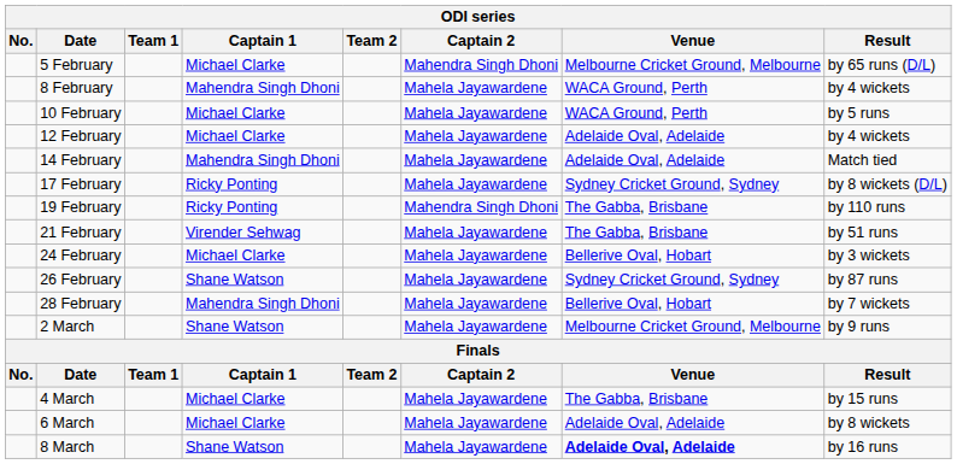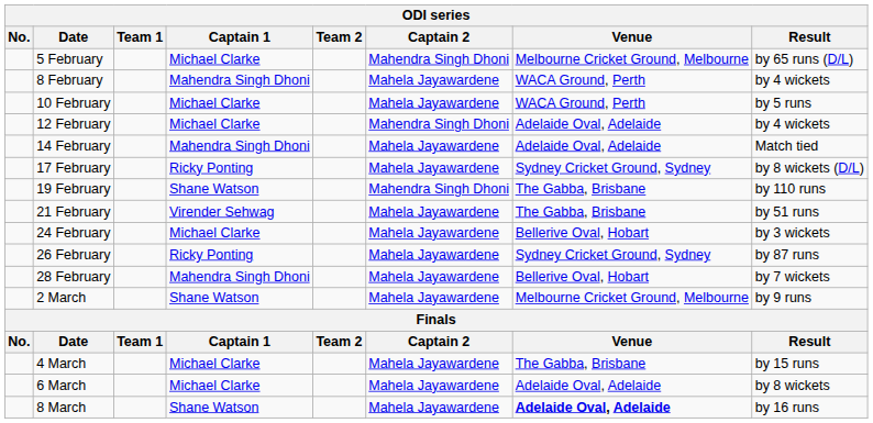12 February | Captain 2: Mahela Jayawardene -> Mahendra Singh Dhoni
19 February | Captain 1: Ricky Ponting -> Shane Watson
26 February | Captain 1: Shane Watson -> Ricky Ponting
